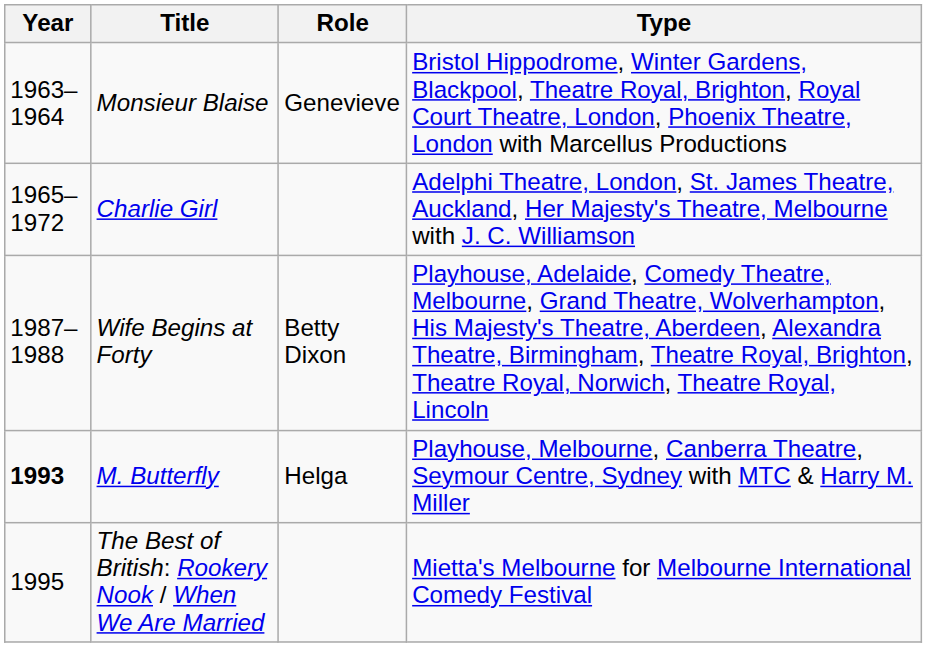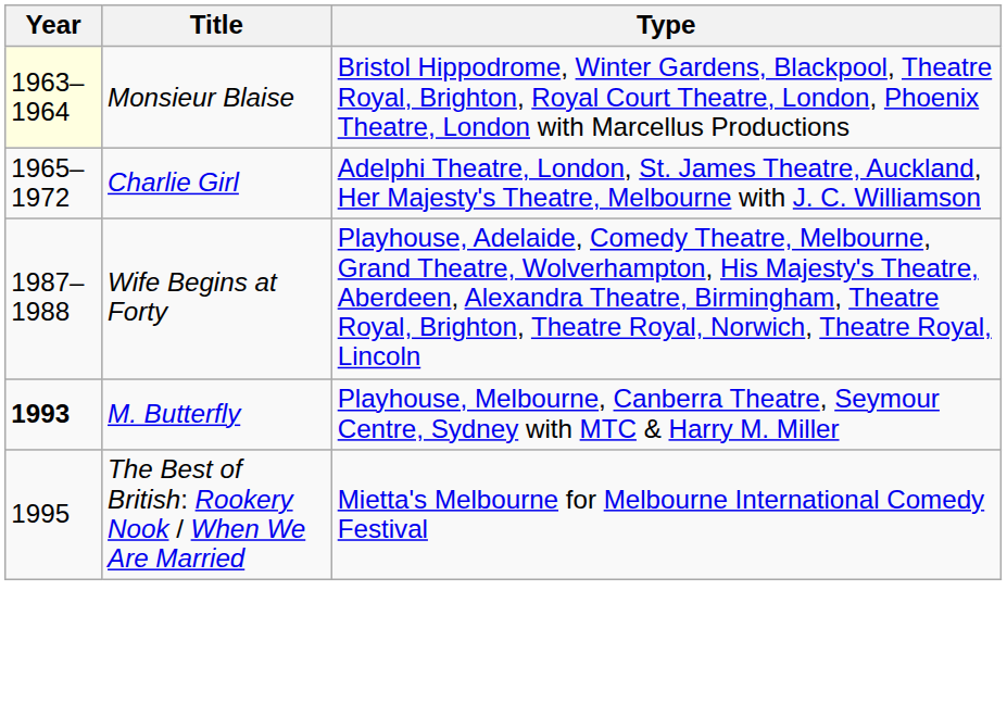- column: Role | Genevieve | Betty Dixon | Helga
Monsieur Blaise | Year: no background -> lightyellow background
